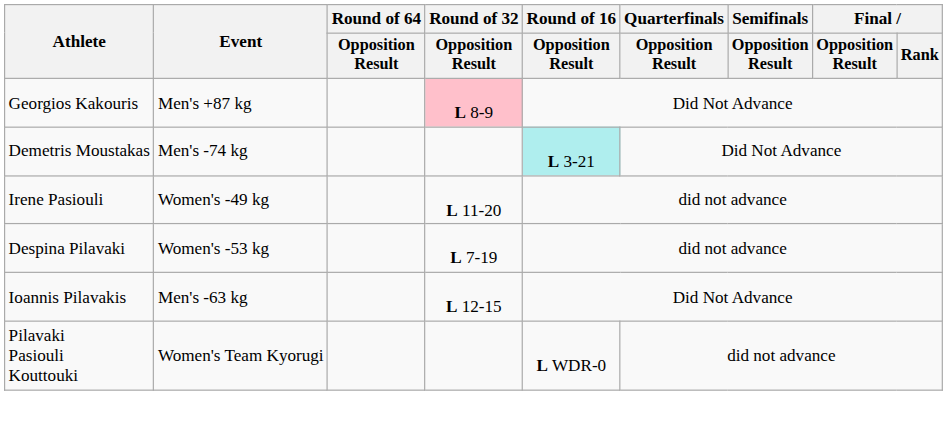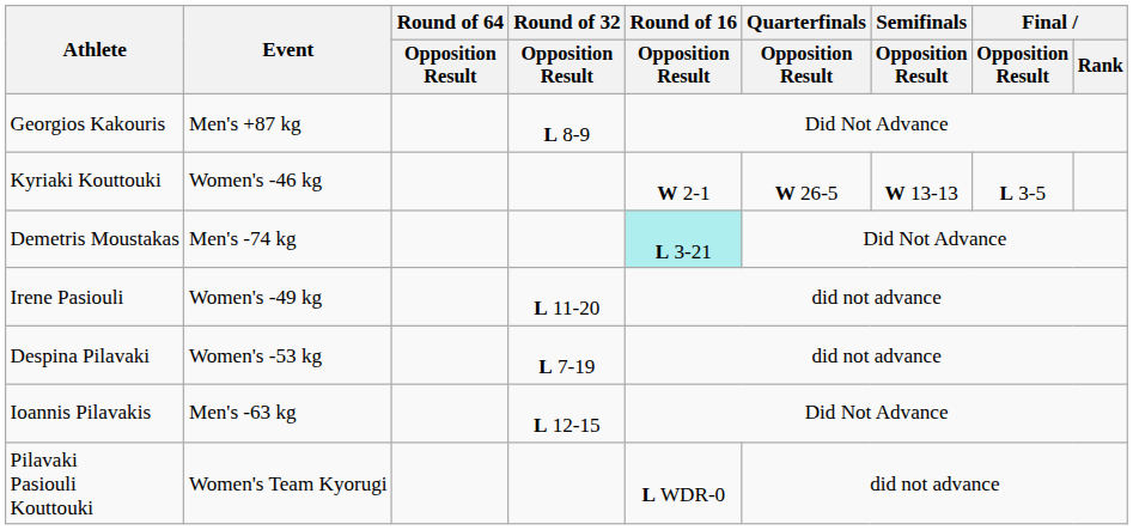Georgios Kakouris | Round of 32 / Opposition Result: pink background -> no background
+ row: Kyriaki Kouttouki | Women's -46 kg | W 2-1 | W 26-5 | W 13-13 | L 3-5
